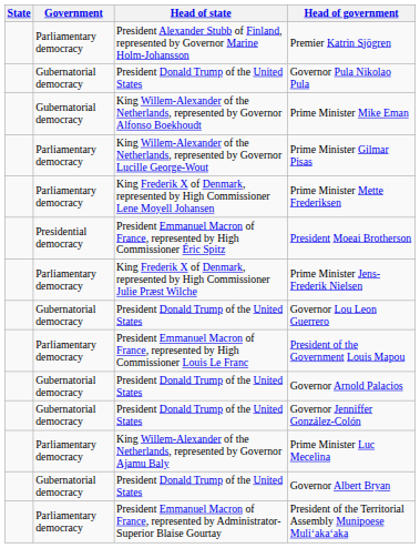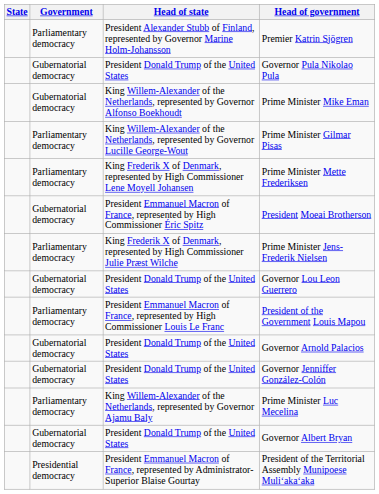President Moeai Brotherson | Government: Presidential democracy -> Gubernatorial democracy
President of the Territorial Assembly Munipoese Muliʻakaʻaka | Government: Parliamentary democracy -> Presidential democracy
